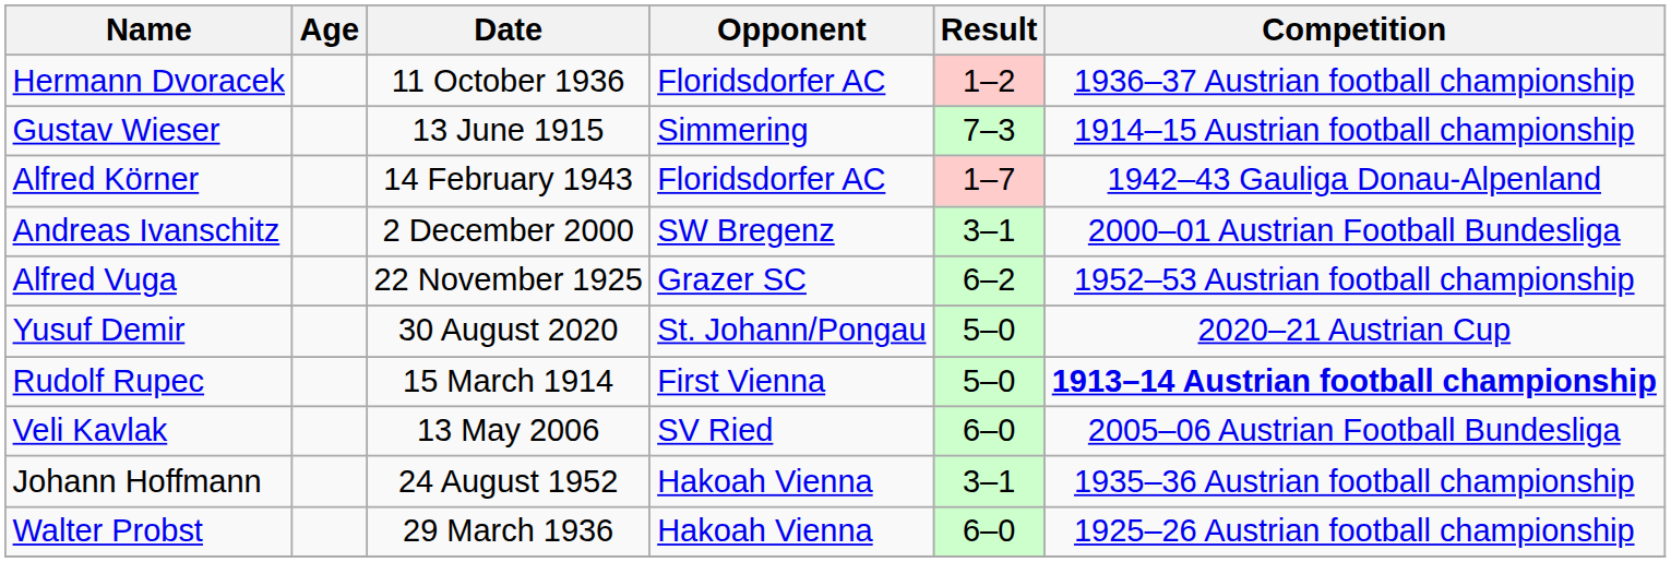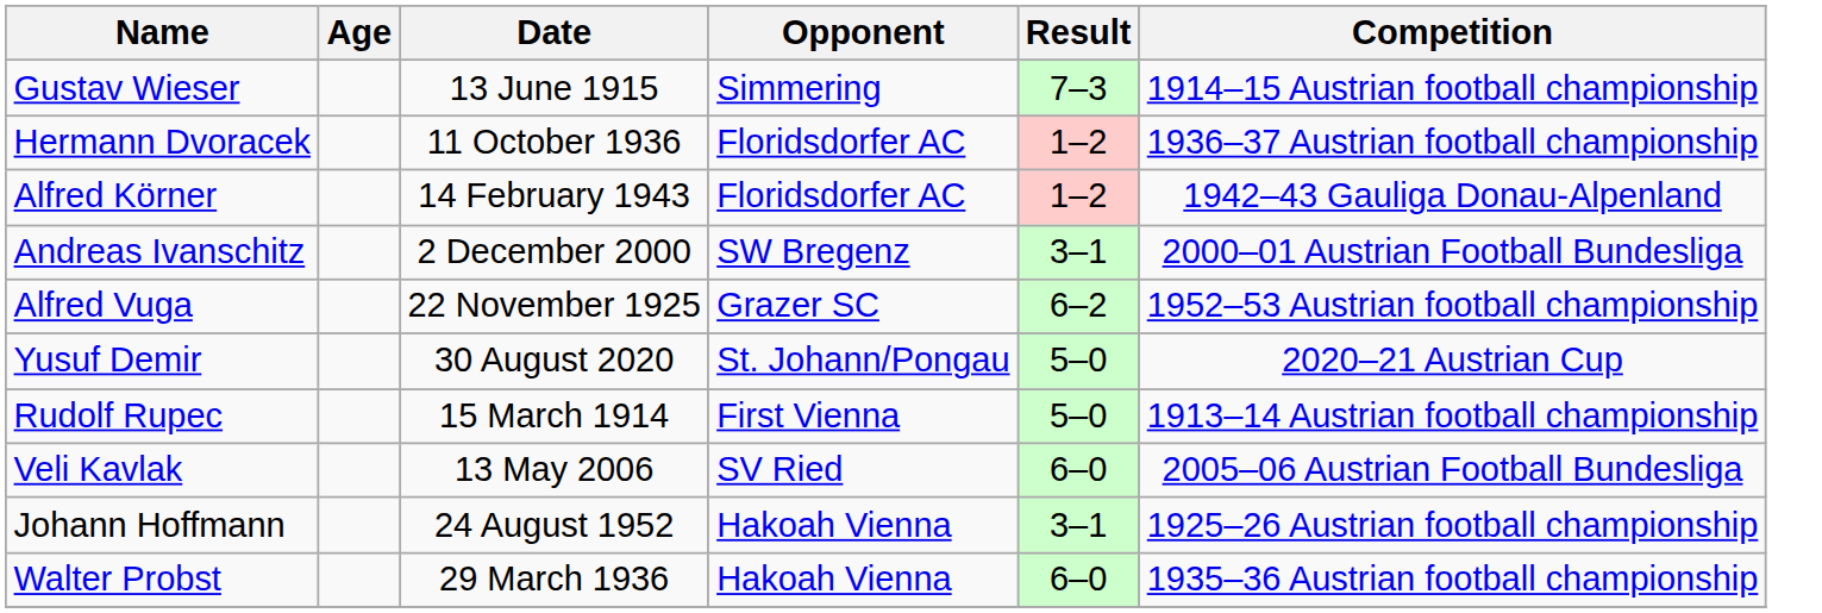rows swapped: Hermann Dvoracek <-> Gustav Wieser
Alfred Körner | Result: 1–7 -> 1–2
Rudolf Rupec | Competition: bold -> normal
Johann Hoffmann | Competition: 1935–36 Austrian football championship -> 1925–26 Austrian football championship
Walter Probst | Competition: 1925–26 Austrian football championship -> 1935–36 Austrian football championship
